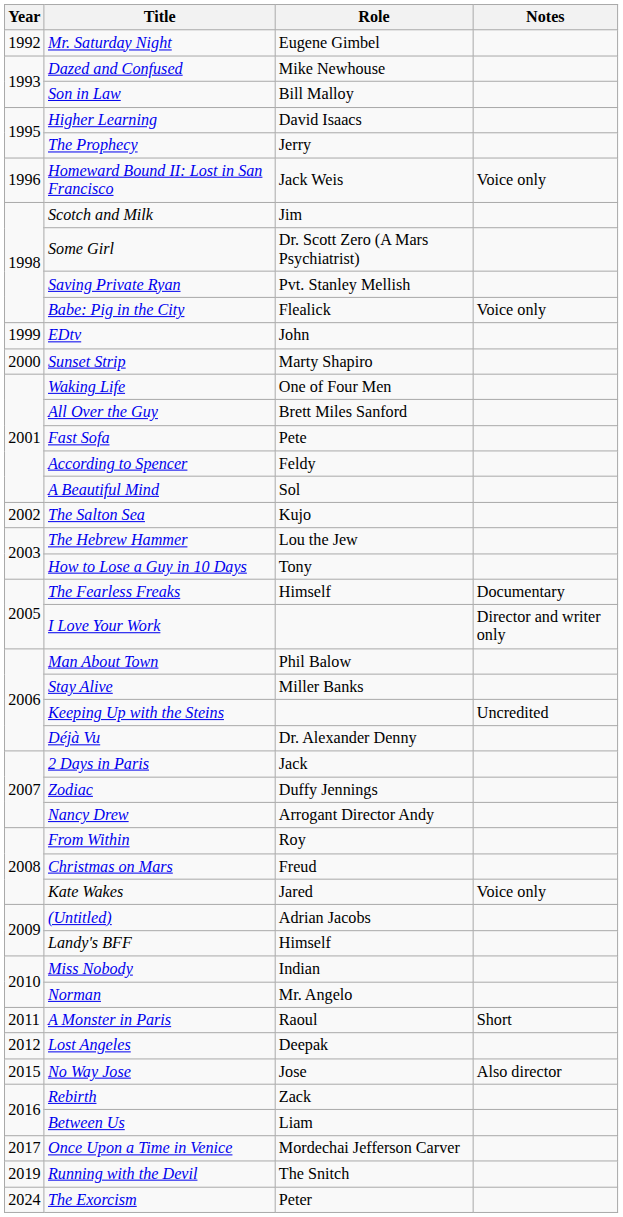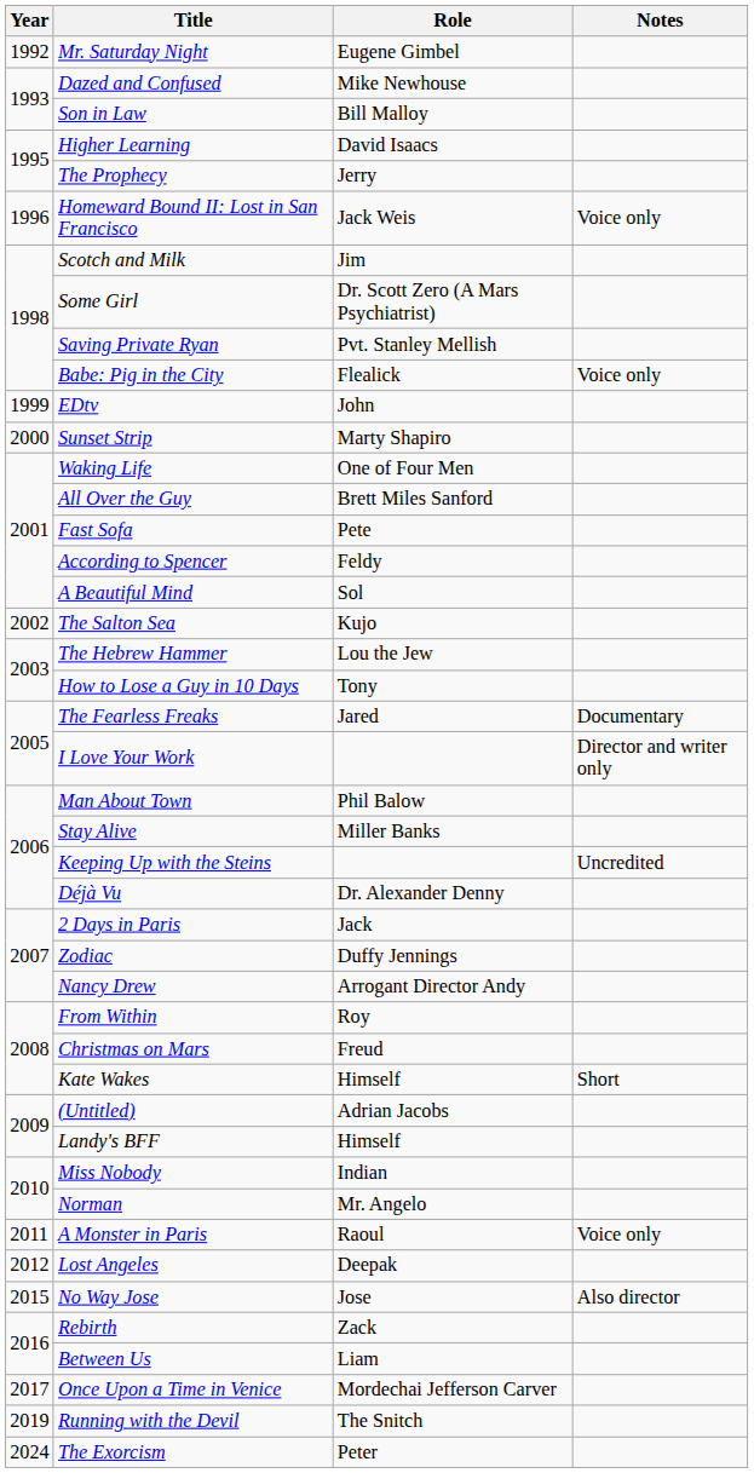The Fearless Freaks | Role: Himself -> Jared
Kate Wakes | Role: Jared -> Himself
Kate Wakes | Notes: Voice only -> Short
A Monster in Paris | Notes: Short -> Voice only
